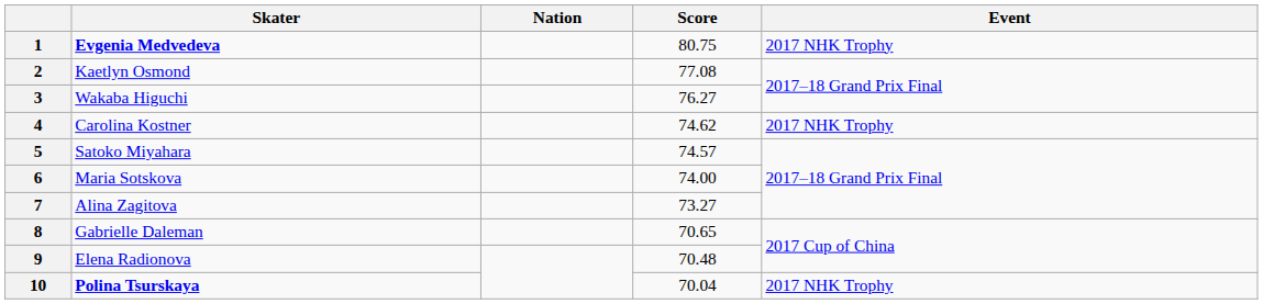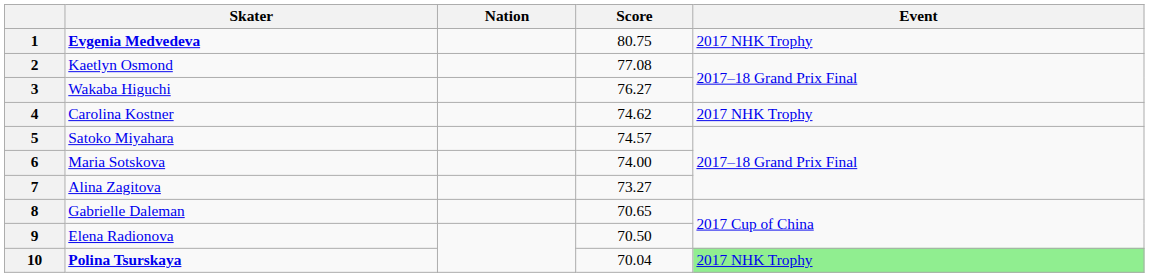9 | Score: 70.48 -> 70.50
10 | Event: no background -> lightgreen background
